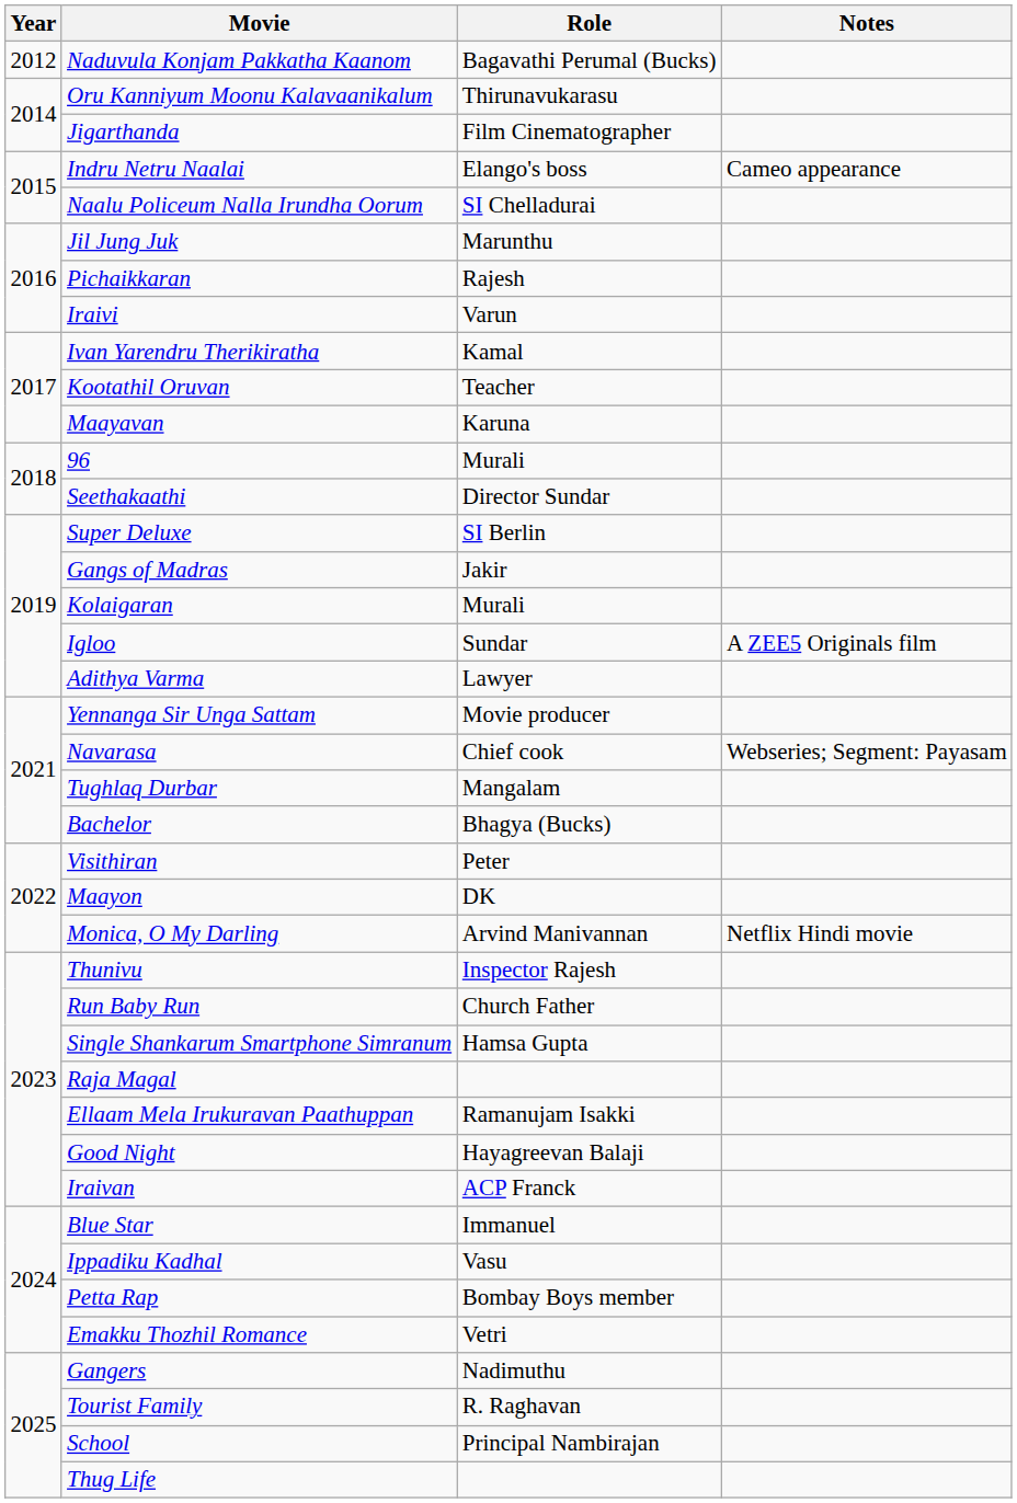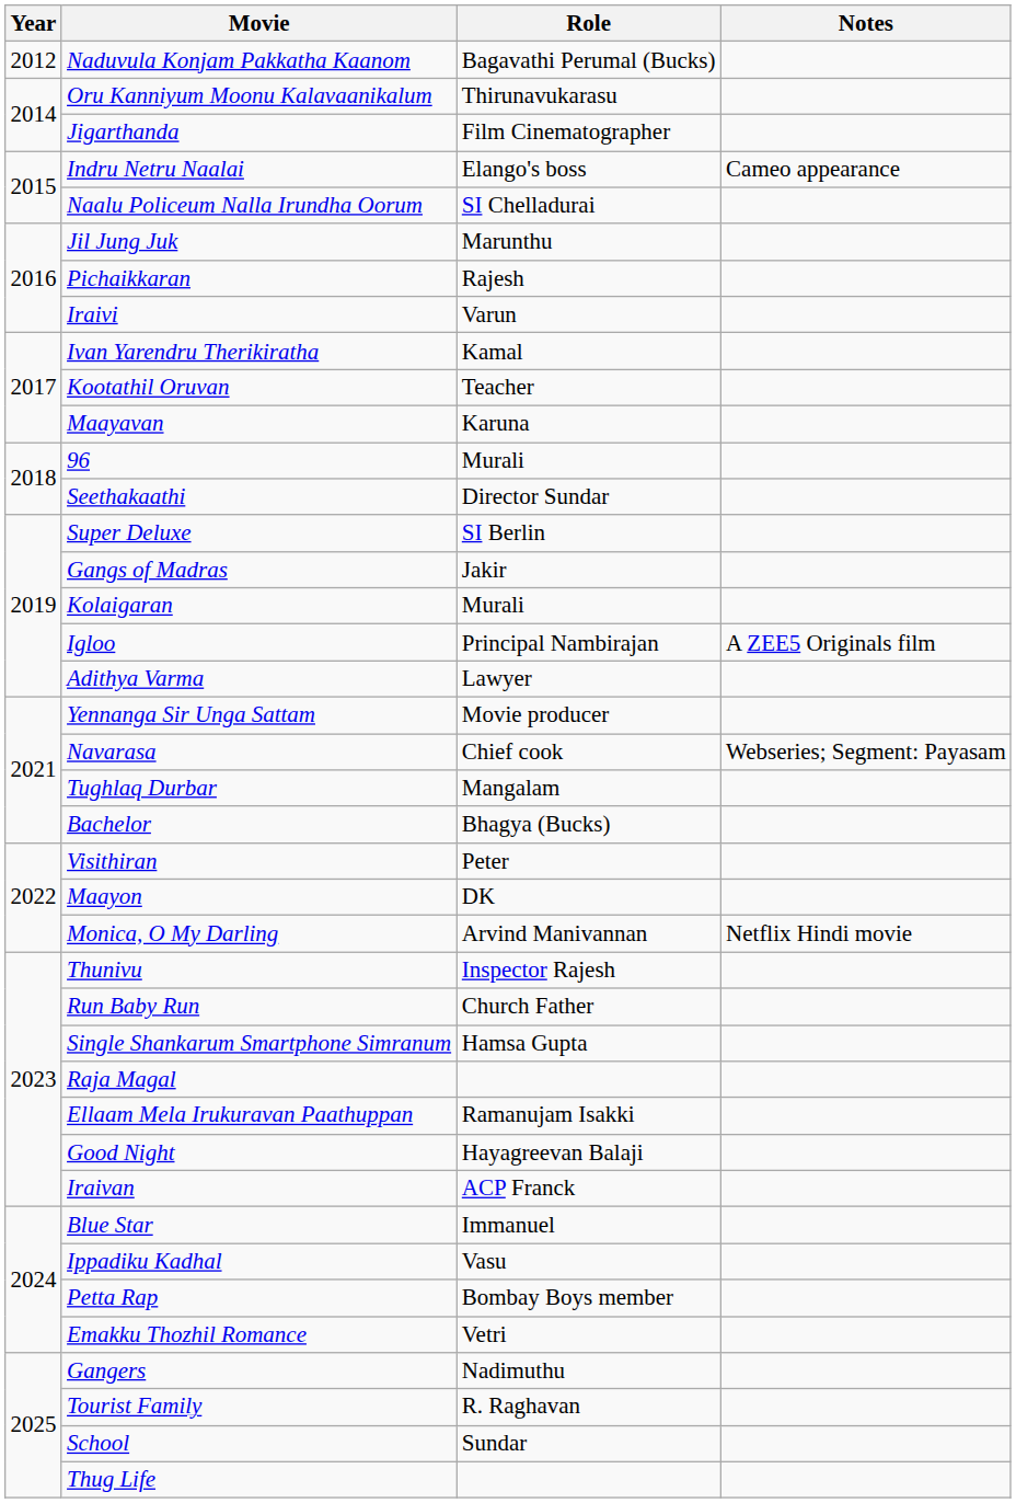Igloo | Role: Sundar -> Principal Nambirajan
School | Role: Principal Nambirajan -> Sundar
